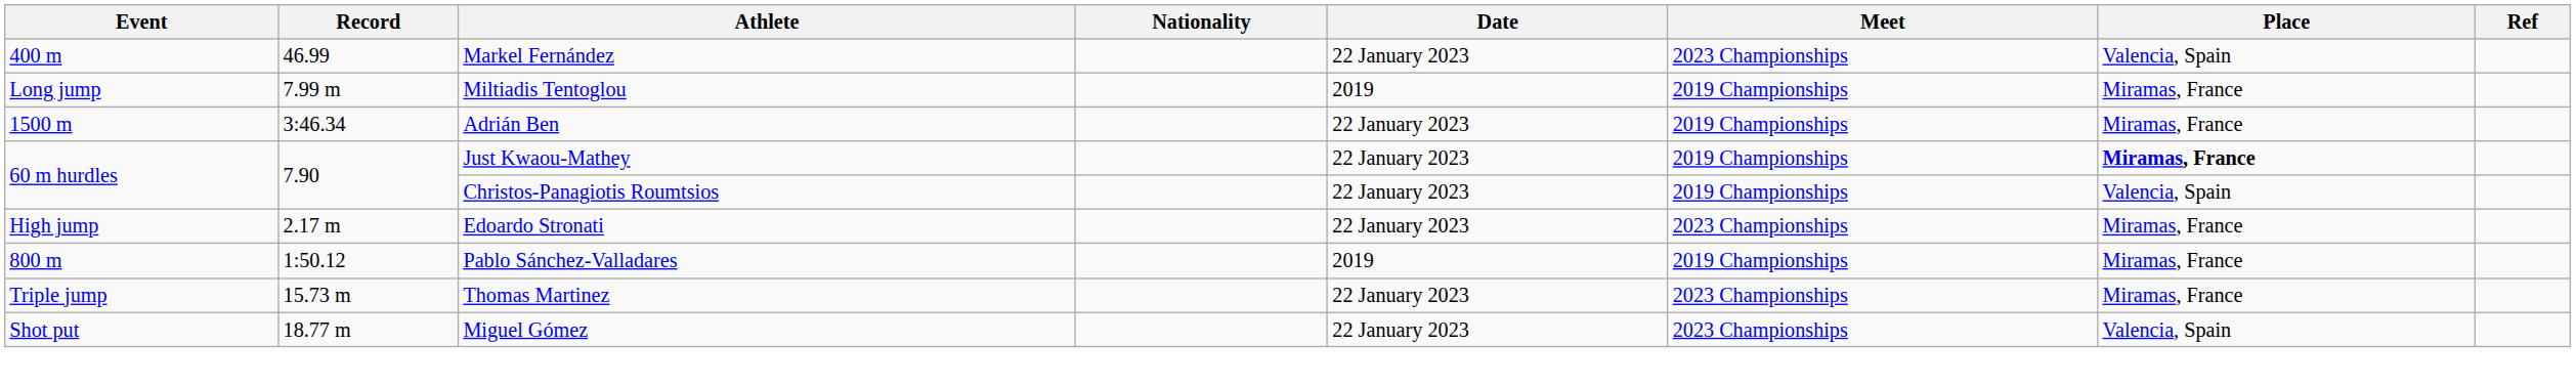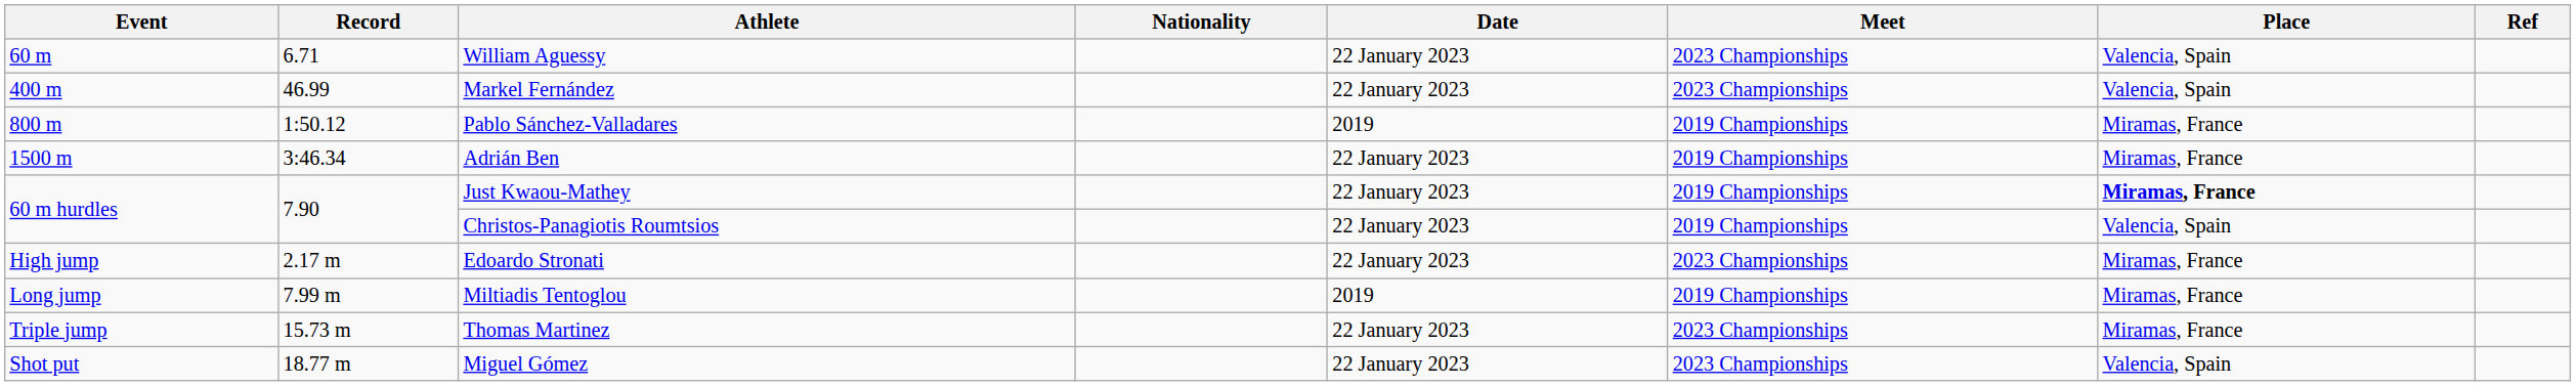+ row: 60 m | 6.71 | William Aguessy | 22 January 2023 | 2023 Championships | Valencia, Spain
rows swapped: Pablo Sánchez-Valladares <-> Miltiadis Tentoglou
